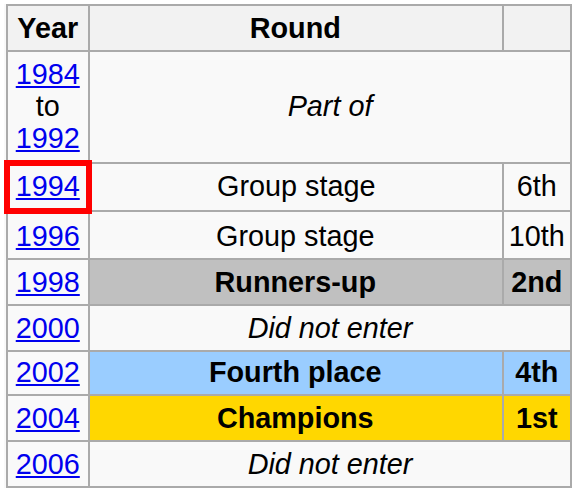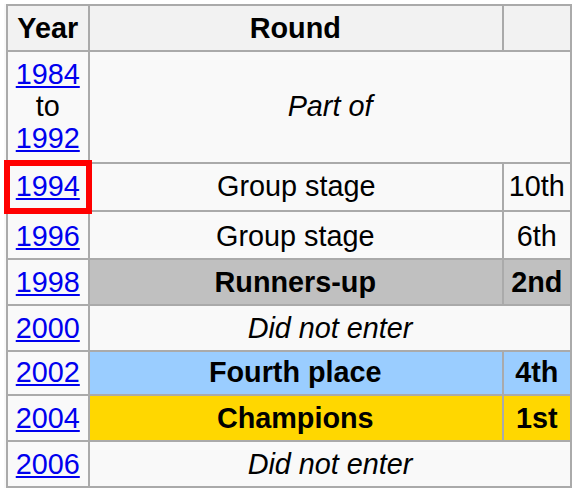1994 | column 3: 6th -> 10th
1996 | column 3: 10th -> 6th
